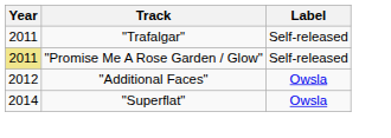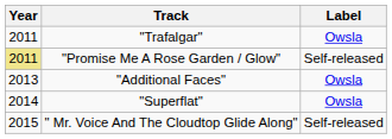"Trafalgar" | Label: Self-released -> Owsla
"Additional Faces" | Year: 2012 -> 2013
+ row: 2015 | " Mr. Voice And The Cloudtop Glide Along" | Self-released
